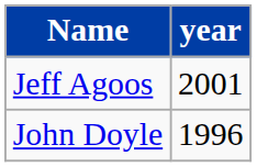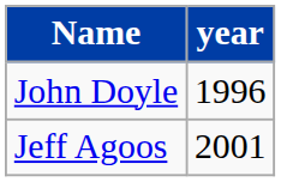rows swapped: John Doyle <-> Jeff Agoos
